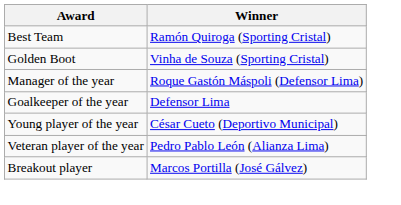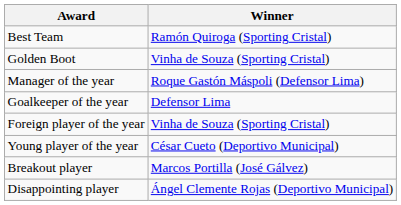+ row: Foreign player of the year | Vinha de Souza (Sporting Cristal)
- row: Veteran player of the year | Pedro Pablo León (Alianza Lima)
+ row: Disappointing player | Ángel Clemente Rojas (Deportivo Municipal)
